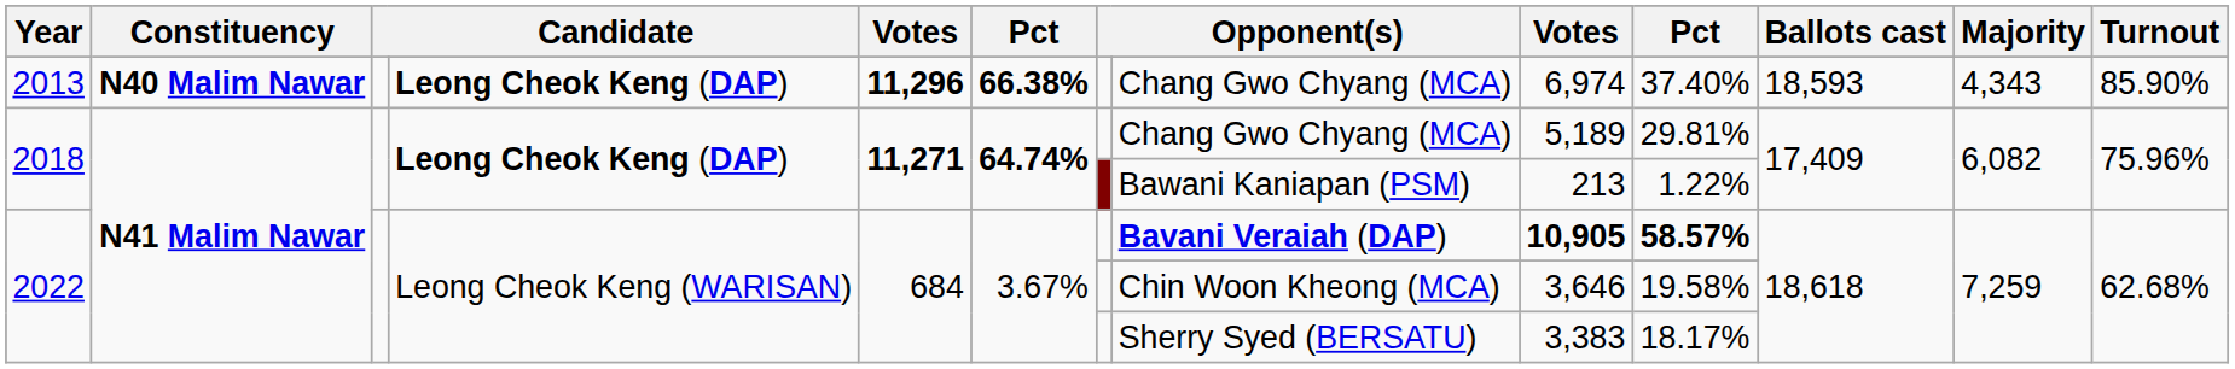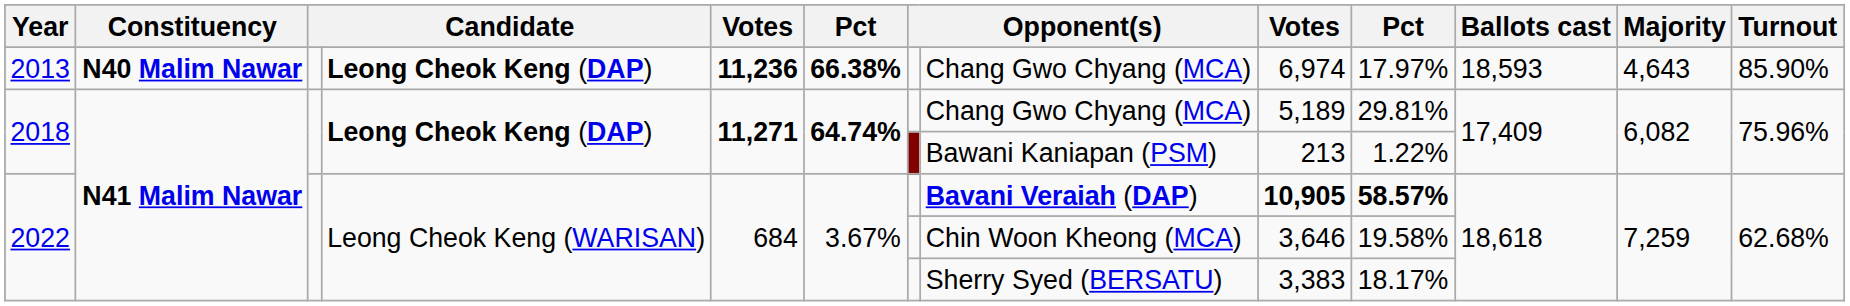2013 | column 5: 11,296 -> 11,236
2013 | column 10: 37.40% -> 17.97%
2013 | Majority: 4,343 -> 4,643
